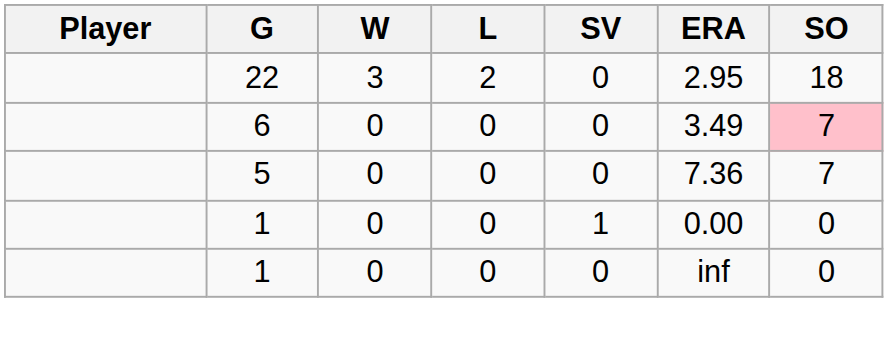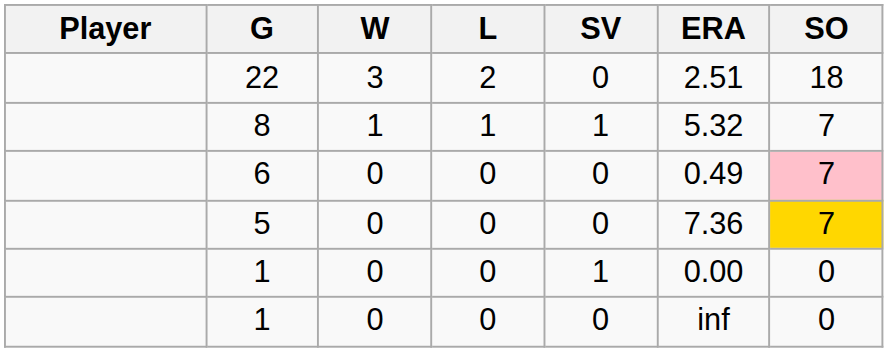22 | ERA: 2.95 -> 2.51
+ row: 8 | 1 | 1 | 1 | 5.32 | 7
6 | ERA: 3.49 -> 0.49
5 | SO: no background -> gold background
